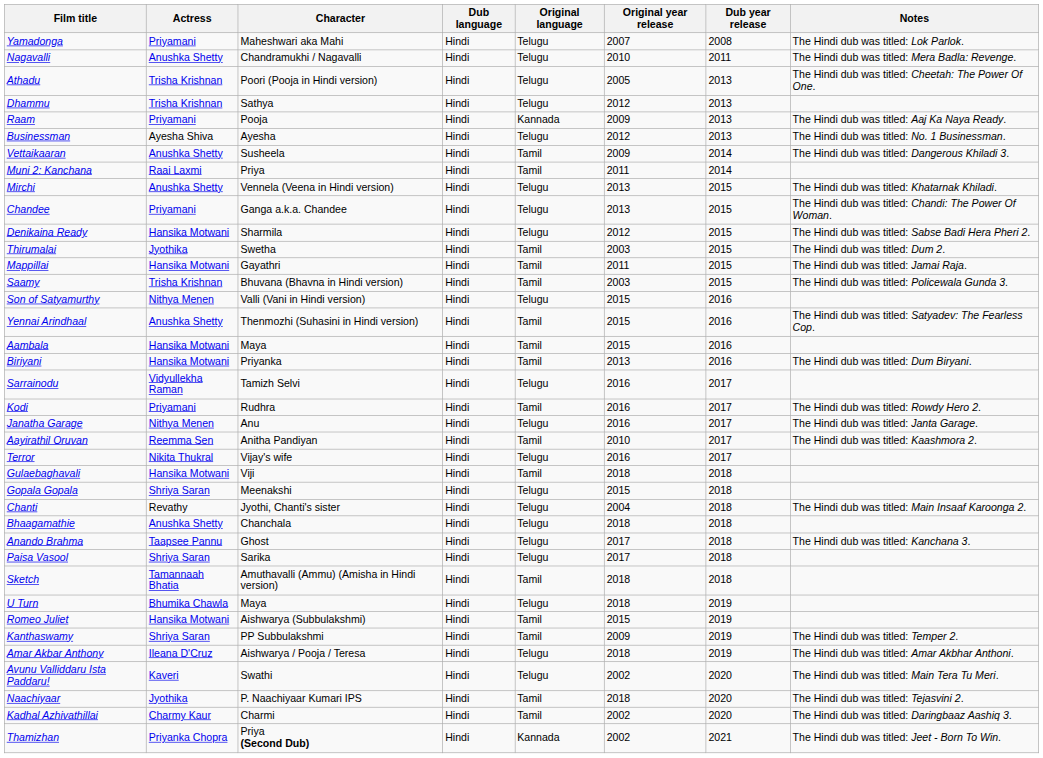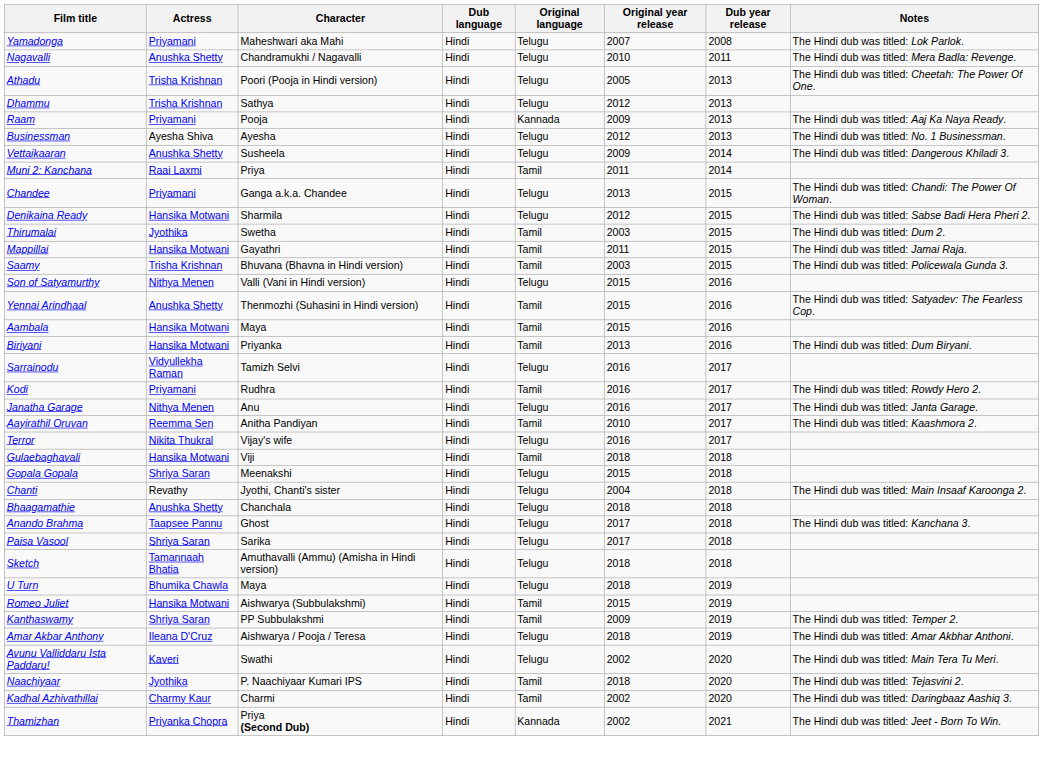Vettaikaaran | Original language: Tamil -> Telugu
- row: Mirchi | Anushka Shetty | Vennela (Veena in Hindi version) | Hindi | Telugu | 2013 | 2015 | The Hindi dub was titled: Khatarnak Khiladi.
Sketch | Original language: Tamil -> Telugu
